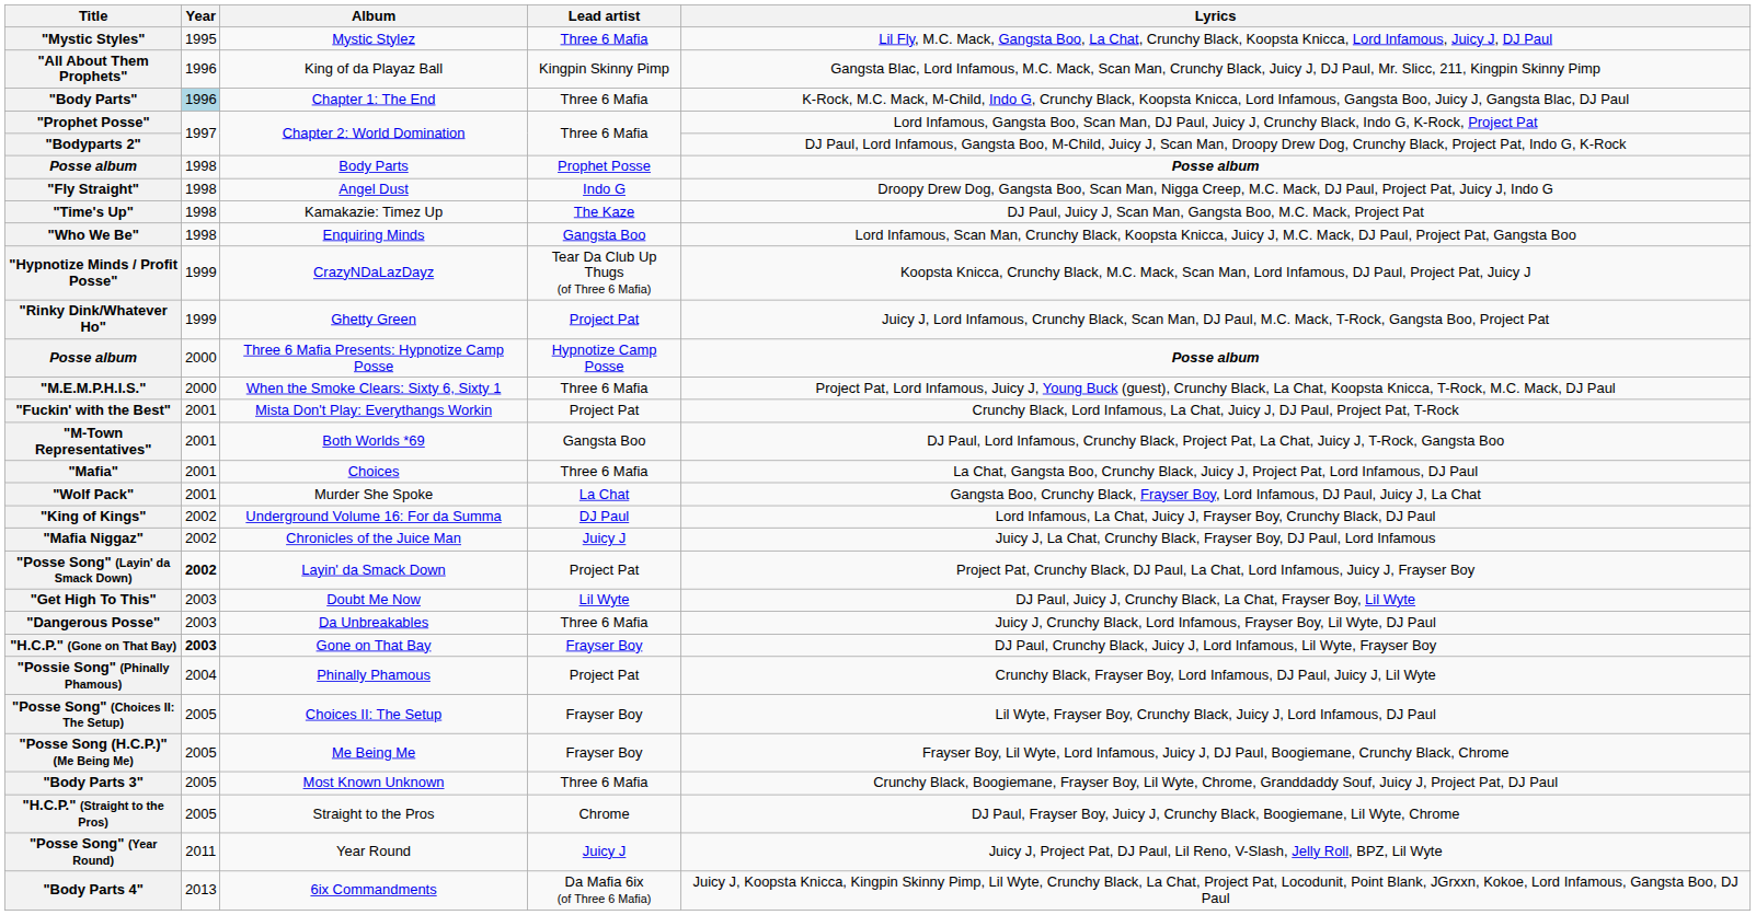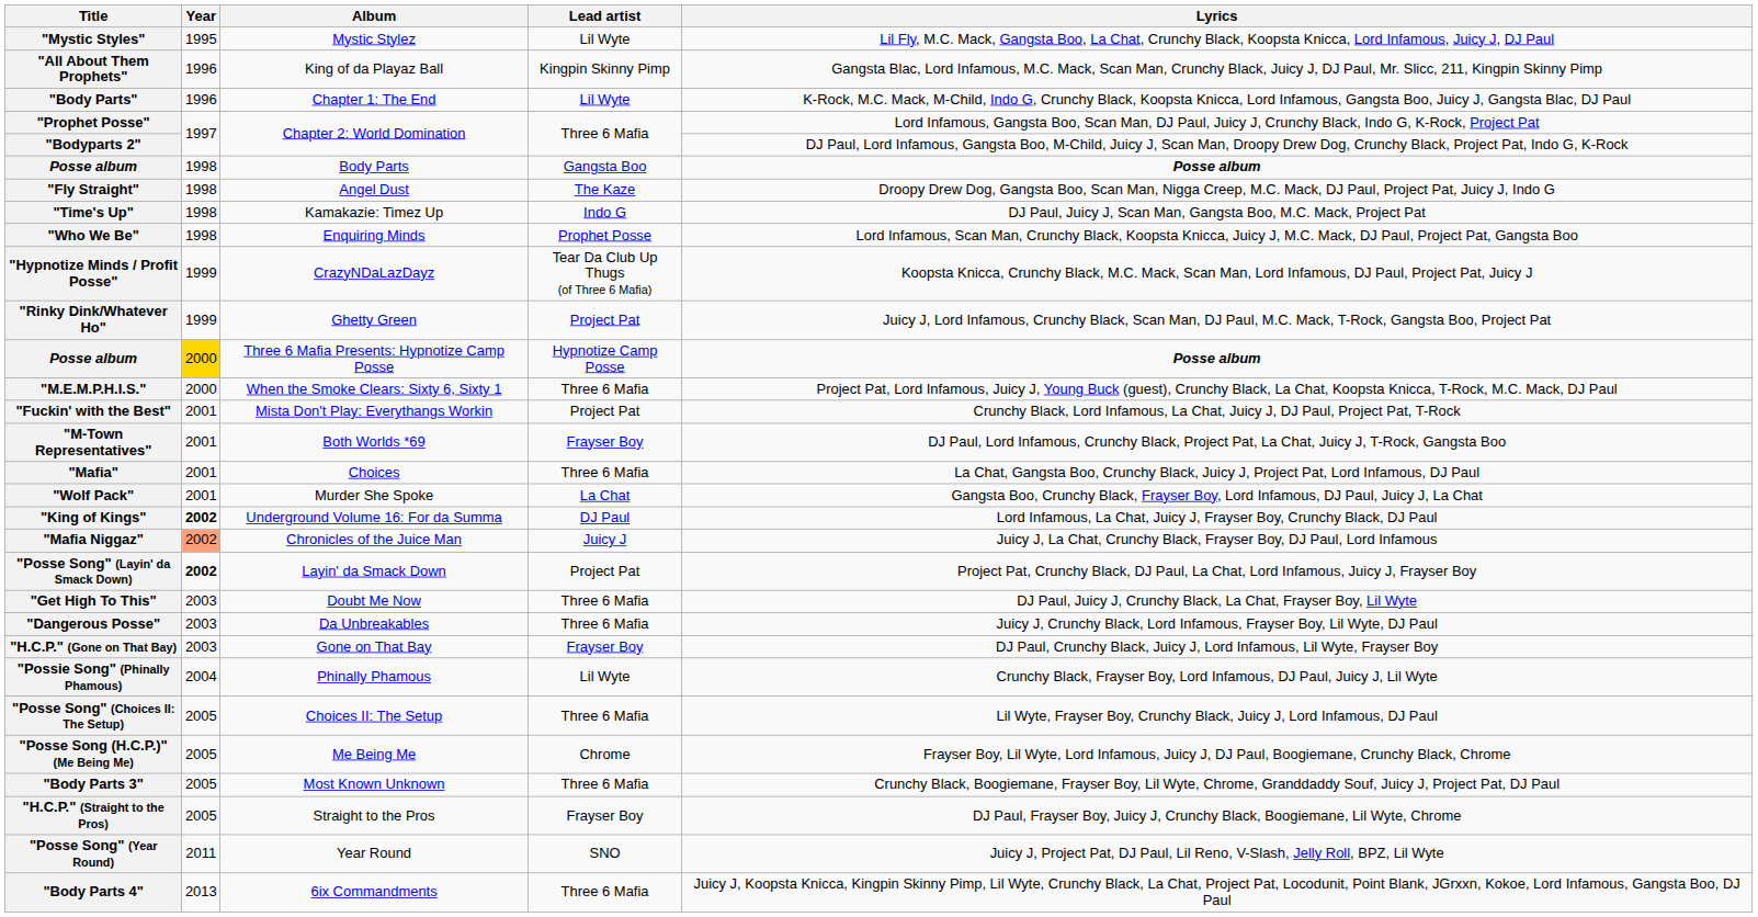"Mystic Styles" | Lead artist: Three 6 Mafia -> Lil Wyte
"Body Parts" | Year: lightblue background -> no background
"Body Parts" | Lead artist: Three 6 Mafia -> Lil Wyte
Posse album / Body Parts | Lead artist: Prophet Posse -> Gangsta Boo
"Fly Straight" | Lead artist: Indo G -> The Kaze
"Time's Up" | Lead artist: The Kaze -> Indo G
"Who We Be" | Lead artist: Gangsta Boo -> Prophet Posse
Posse album / Three 6 Mafia Presents: Hypnotize Camp Posse | Year: no background -> gold background
"M-Town Representatives" | Lead artist: Gangsta Boo -> Frayser Boy
"King of Kings" | Year: normal -> bold
"Mafia Niggaz" | Year: no background -> lightsalmon background
"Get High To This" | Lead artist: Lil Wyte -> Three 6 Mafia
"H.C.P." (Gone on That Bay) | Year: bold -> normal
"Possie Song" (Phinally Phamous) | Lead artist: Project Pat -> Lil Wyte
"Posse Song" (Choices II: The Setup) | Lead artist: Frayser Boy -> Three 6 Mafia
"Posse Song (H.C.P.)" (Me Being Me) | Lead artist: Frayser Boy -> Chrome
"H.C.P." (Straight to the Pros) | Lead artist: Chrome -> Frayser Boy
"Posse Song" (Year Round) | Lead artist: Juicy J -> SNO
"Body Parts 4" | Lead artist: Da Mafia 6ix (of Three 6 Mafia) -> Three 6 Mafia
